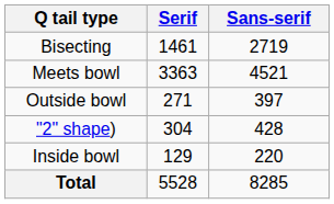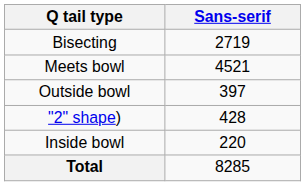- column: Serif | 1461 | 3363 | 271 | 304 | 129 | 5528
